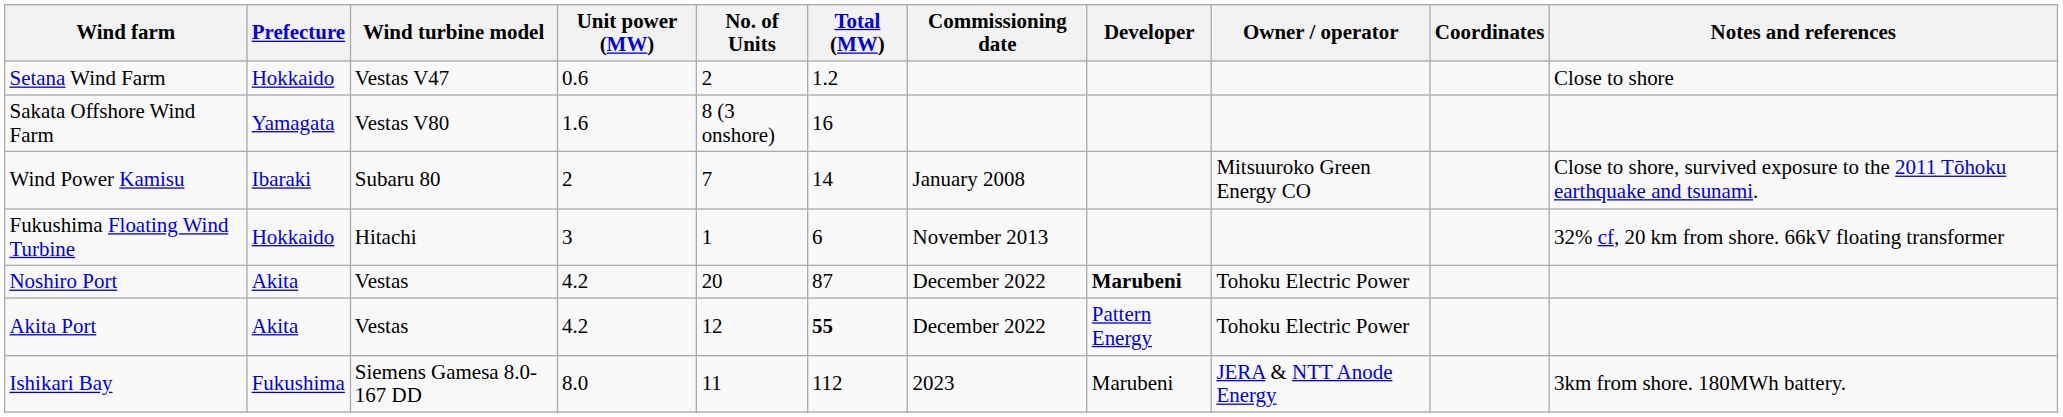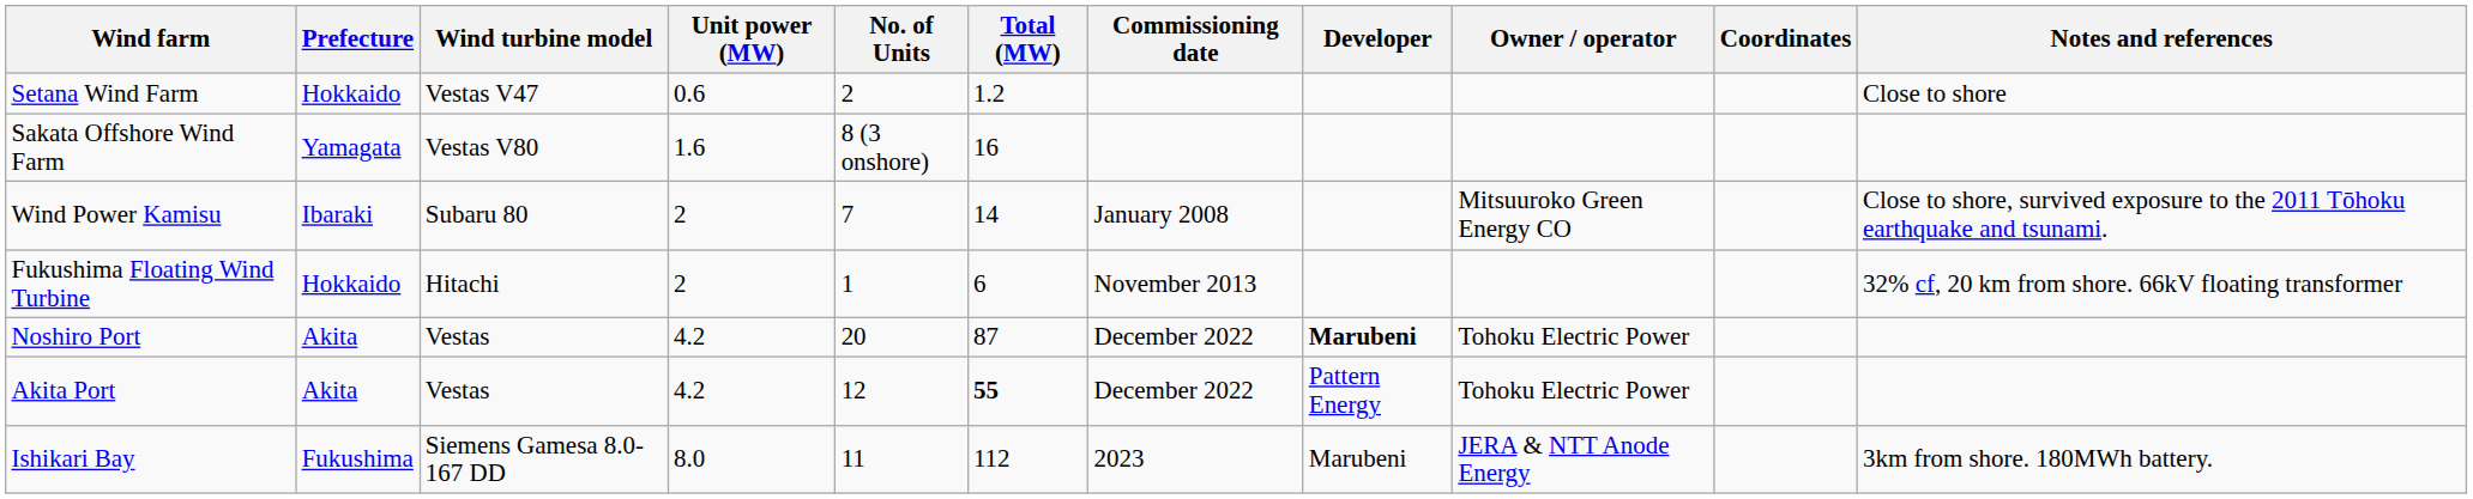Fukushima Floating Wind Turbine | Unit power (MW): 3 -> 2
